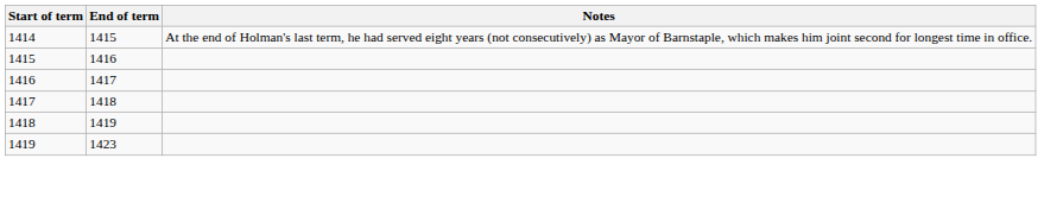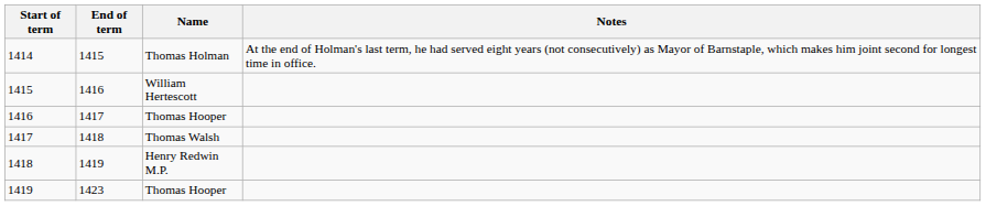+ column: Name | Thomas Holman | William Hertescott | Thomas Hooper | Thomas Walsh | Henry Redwin M.P. | Thomas Hooper
